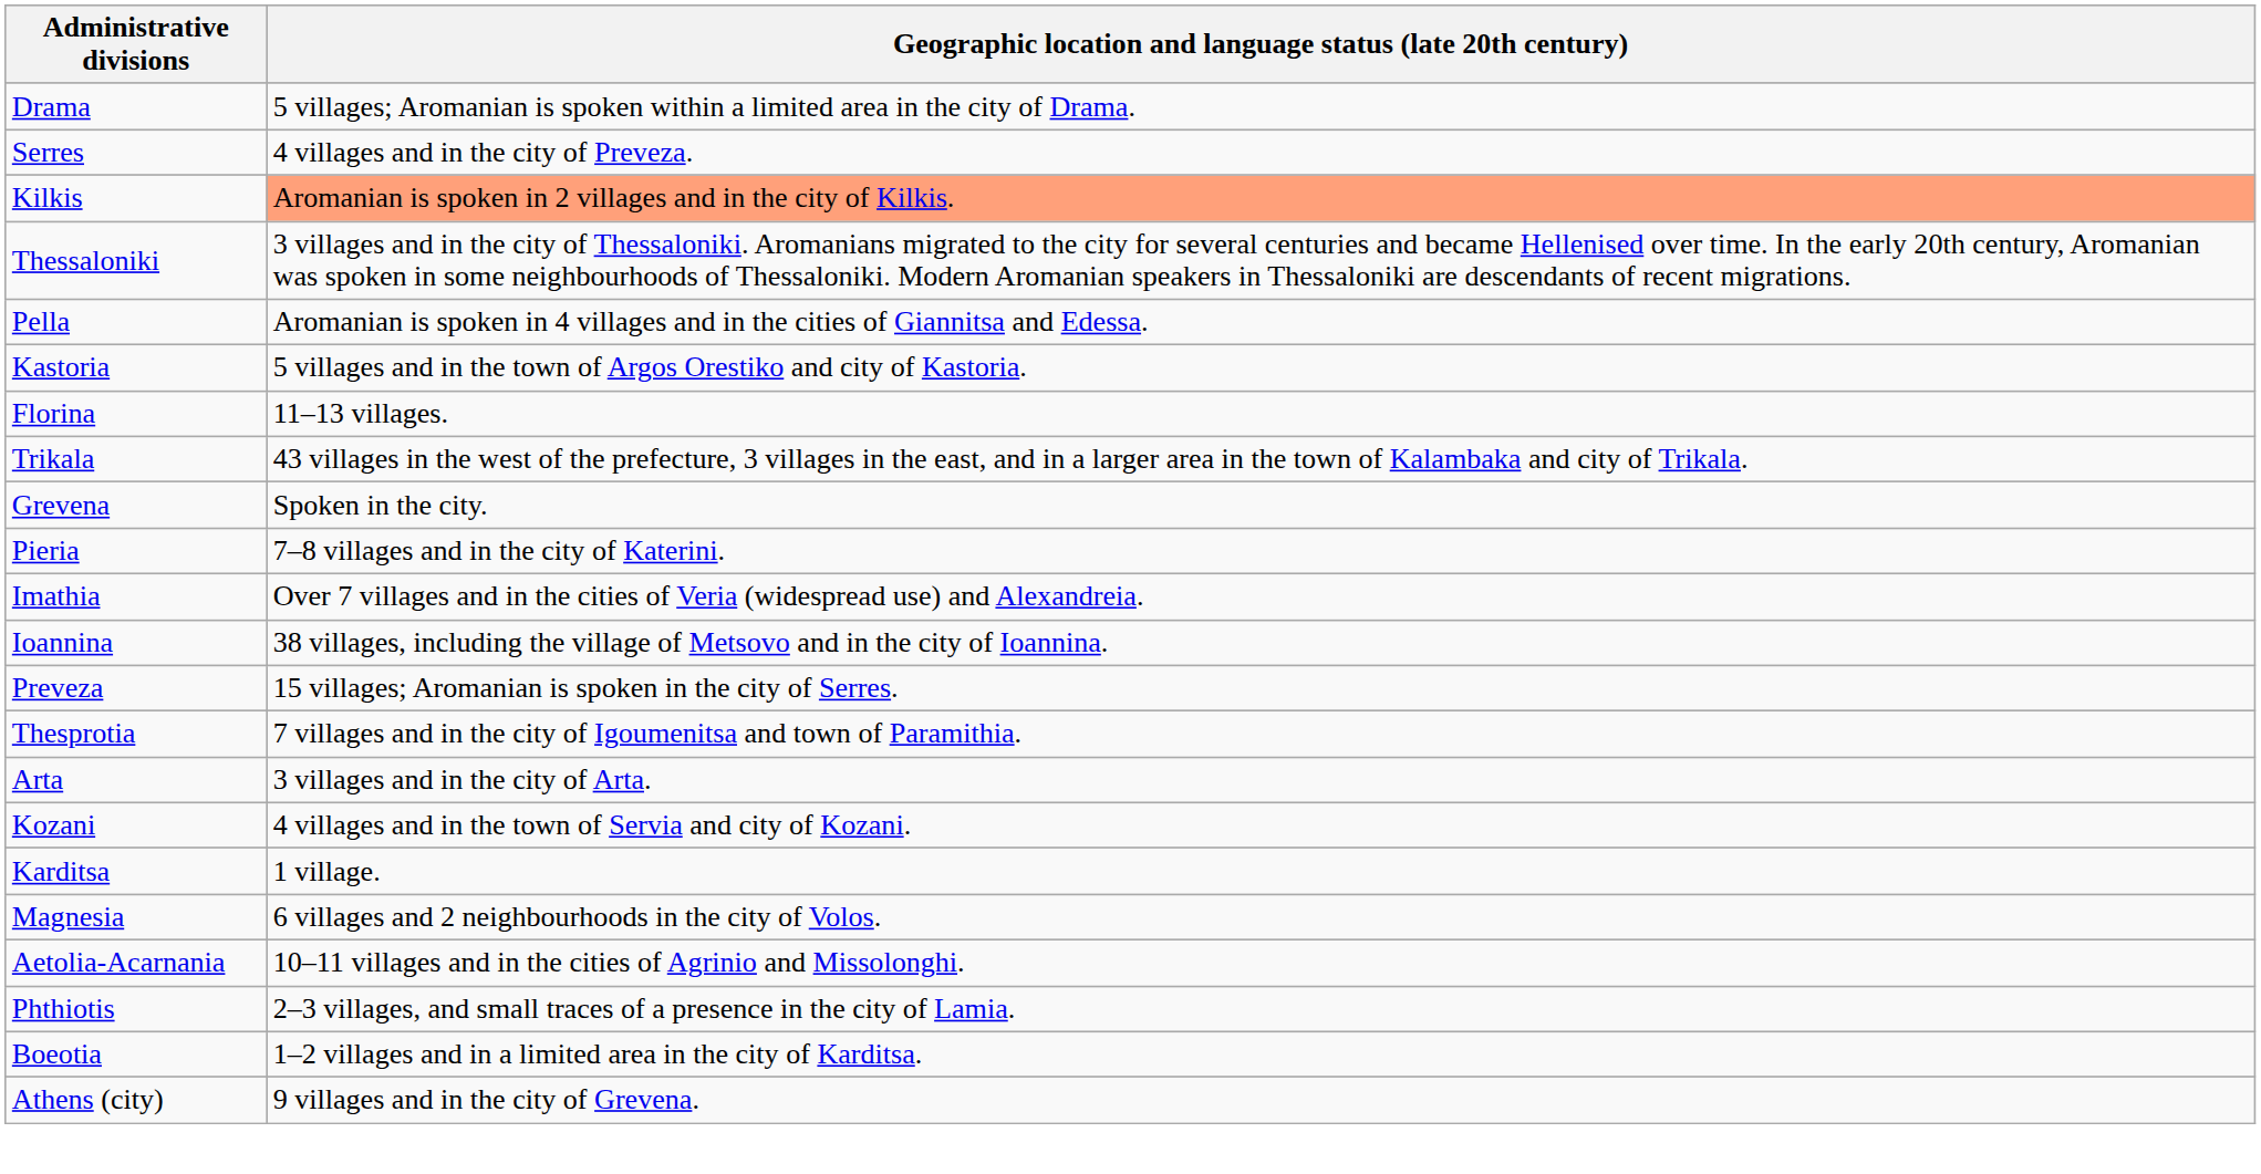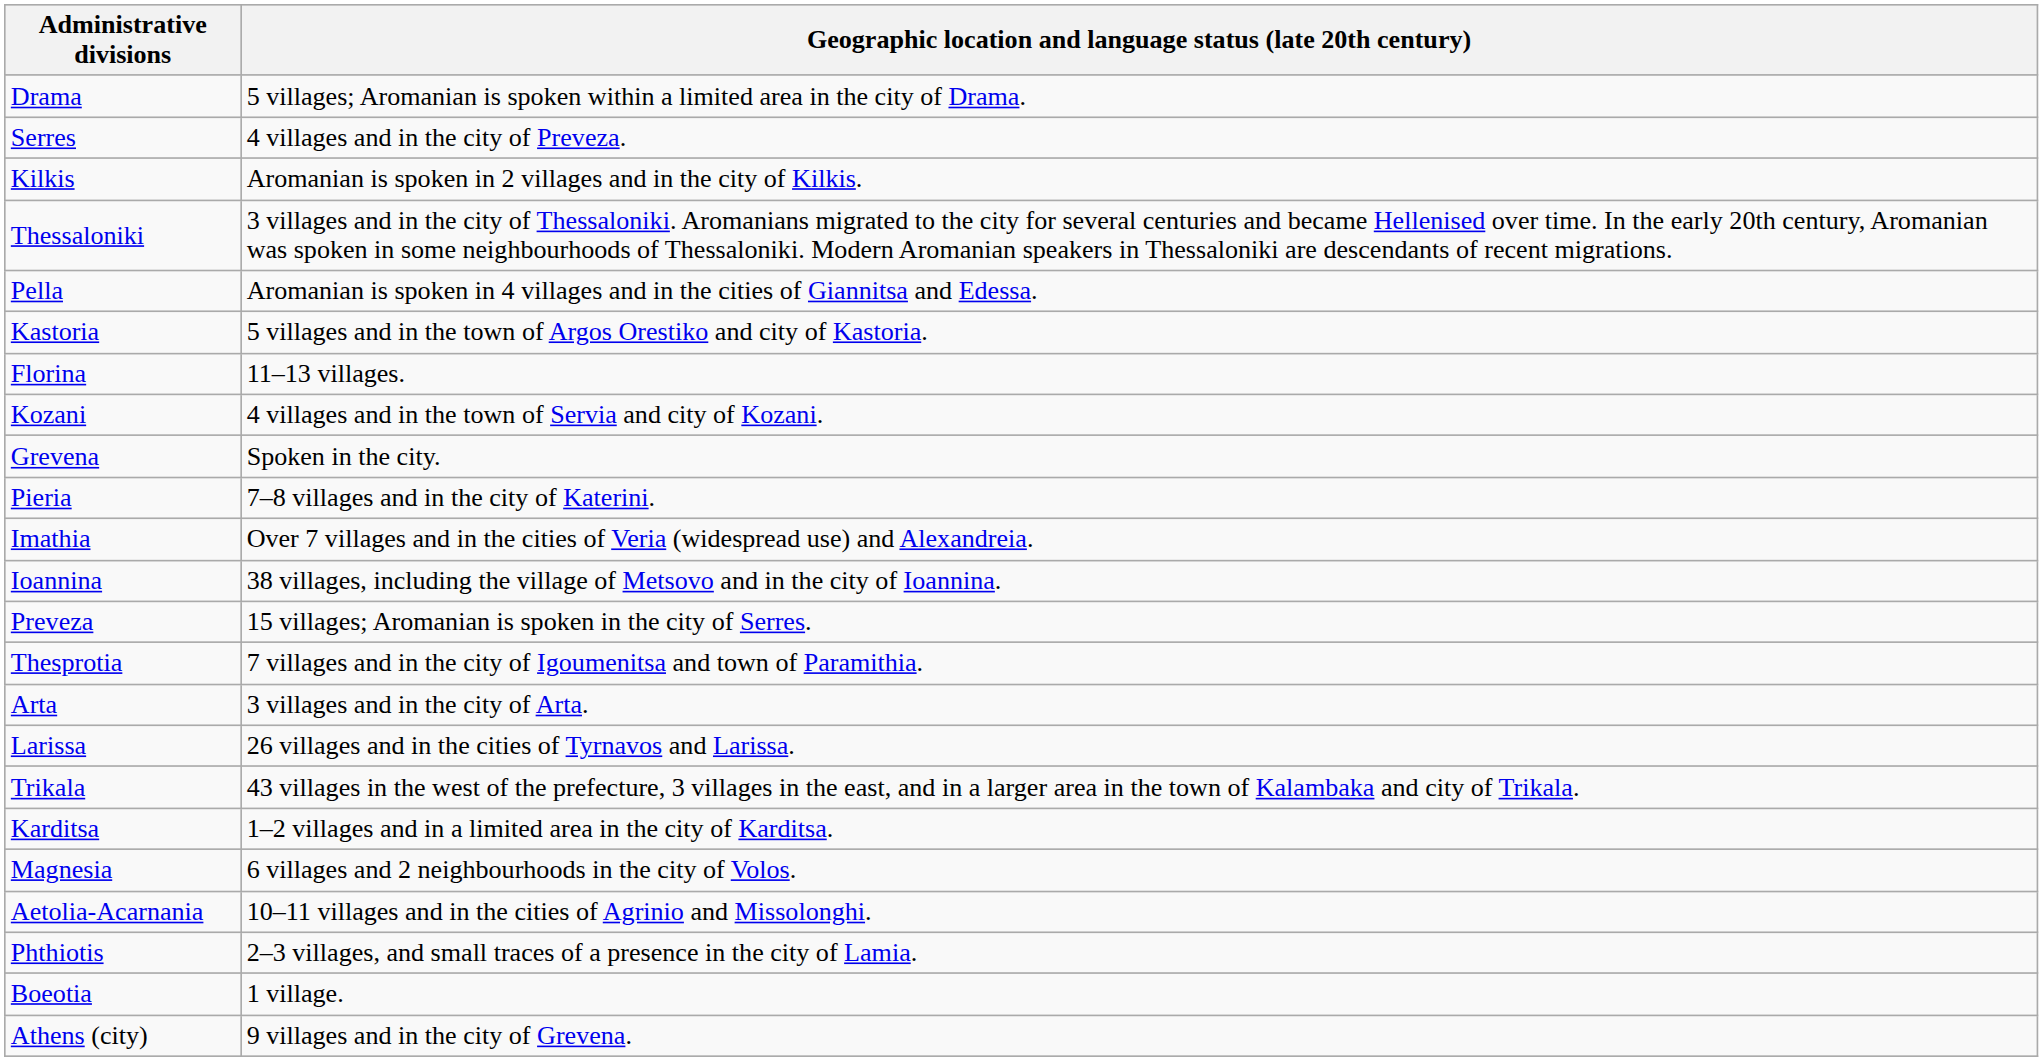Kilkis | Geographic location and language status (late 20th century): lightsalmon background -> no background
rows swapped: Kozani <-> Trikala
+ row: Larissa | 26 villages and in the cities of Tyrnavos and Larissa.
Karditsa | Geographic location and language status (late 20th century): 1 village. -> 1–2 villages and in a limited area in the city of Karditsa.
Boeotia | Geographic location and language status (late 20th century): 1–2 villages and in a limited area in the city of Karditsa. -> 1 village.
